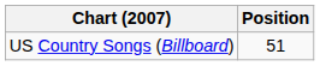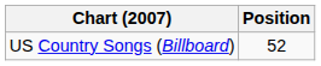US Country Songs (Billboard) | Position: 51 -> 52
